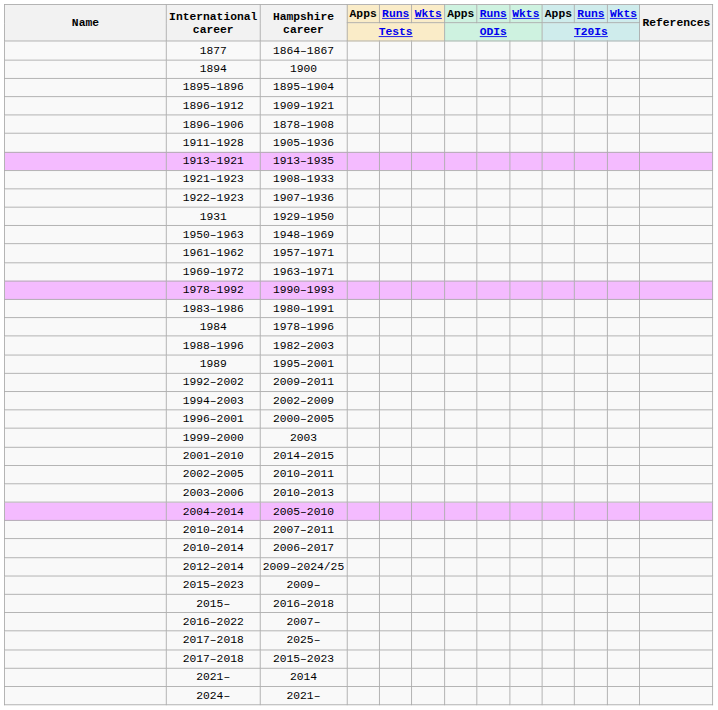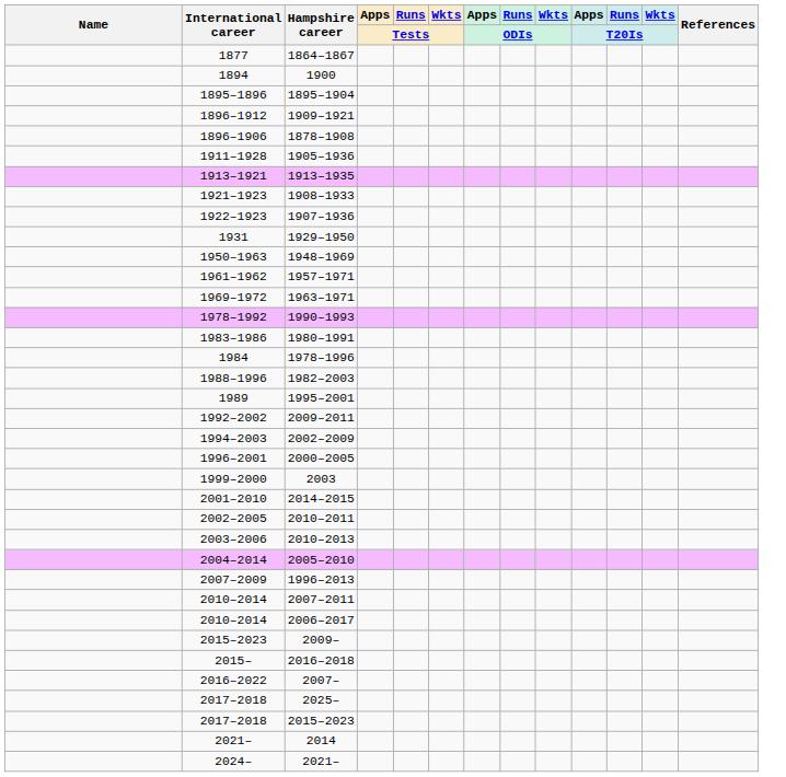+ row: 2007–2009 | 1996–2013
- row: 2012–2014 | 2009–2024/25
